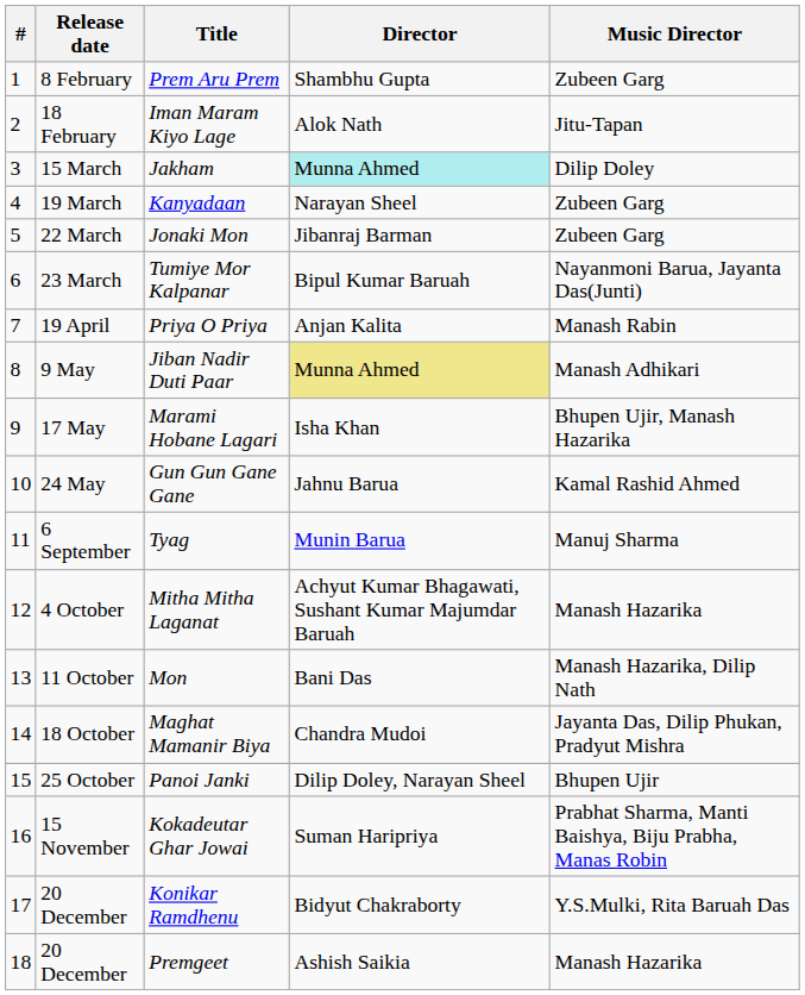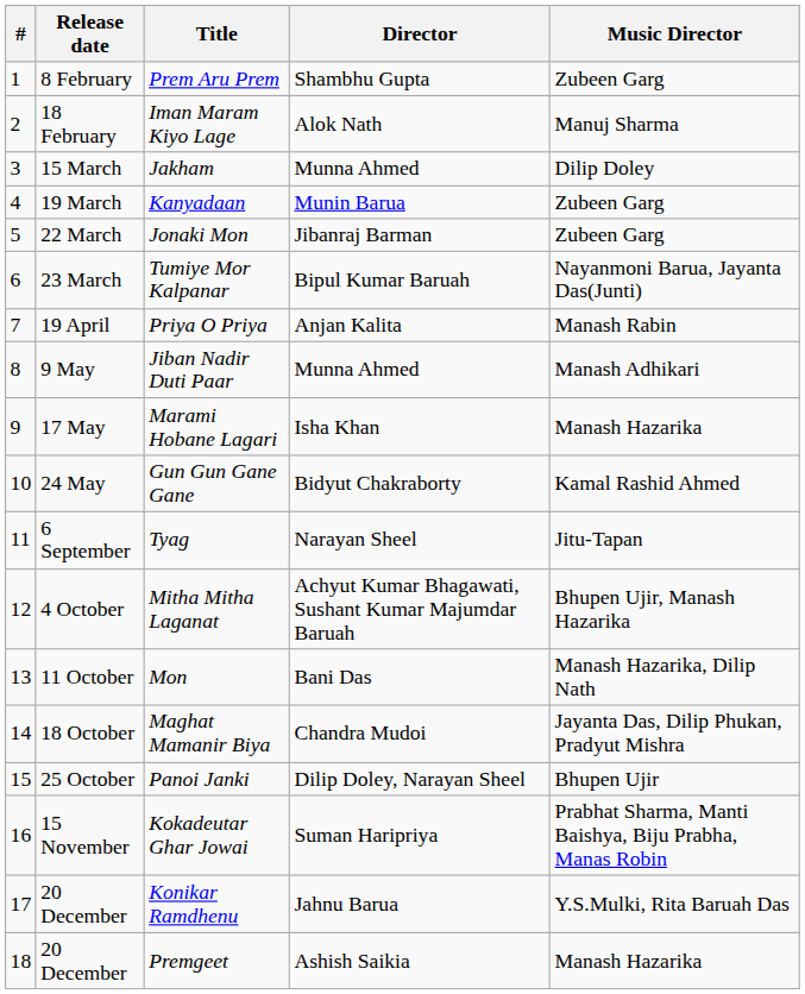Iman Maram Kiyo Lage | Music Director: Jitu-Tapan -> Manuj Sharma
Jakham | Director: paleturquoise background -> no background
Kanyadaan | Director: Narayan Sheel -> Munin Barua
Jiban Nadir Duti Paar | Director: khaki background -> no background
Marami Hobane Lagari | Music Director: Bhupen Ujir, Manash Hazarika -> Manash Hazarika
Gun Gun Gane Gane | Director: Jahnu Barua -> Bidyut Chakraborty
Tyag | Director: Munin Barua -> Narayan Sheel
Tyag | Music Director: Manuj Sharma -> Jitu-Tapan
Mitha Mitha Laganat | Music Director: Manash Hazarika -> Bhupen Ujir, Manash Hazarika
Konikar Ramdhenu | Director: Bidyut Chakraborty -> Jahnu Barua
